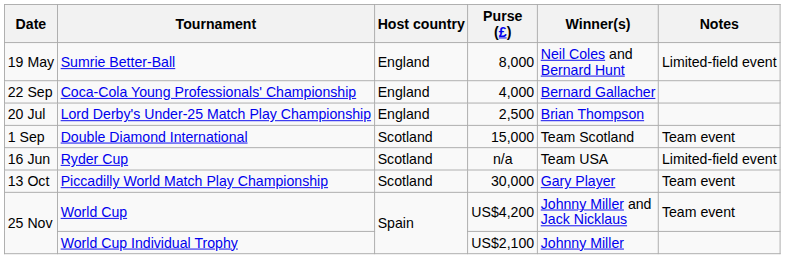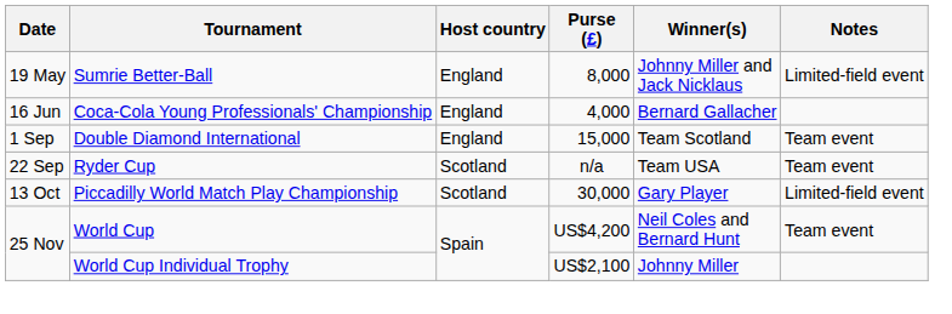Sumrie Better-Ball | Winner(s): Neil Coles and Bernard Hunt -> Johnny Miller and Jack Nicklaus
Coca-Cola Young Professionals' Championship | Date: 22 Sep -> 16 Jun
- row: 20 Jul | Lord Derby's Under-25 Match Play Championship | England | 2,500 | Brian Thompson
Double Diamond International | Host country: Scotland -> England
Ryder Cup | Date: 16 Jun -> 22 Sep
Ryder Cup | Notes: Limited-field event -> Team event
Piccadilly World Match Play Championship | Notes: Team event -> Limited-field event
World Cup | Winner(s): Johnny Miller and Jack Nicklaus -> Neil Coles and Bernard Hunt
